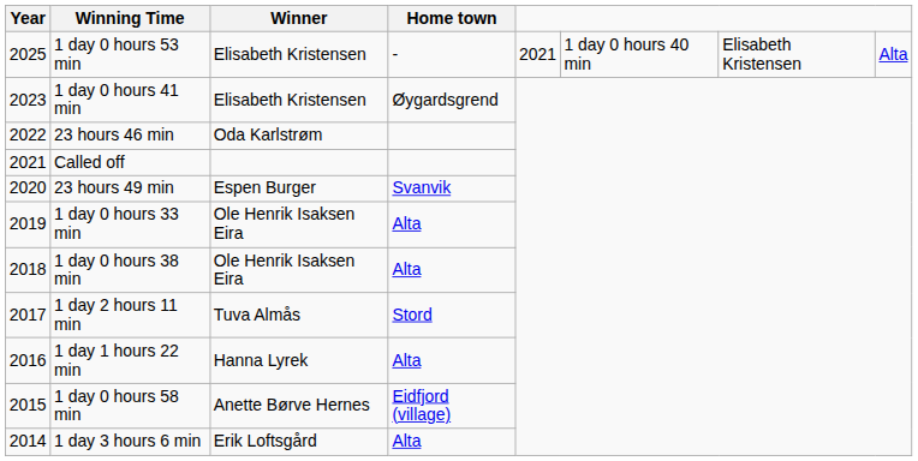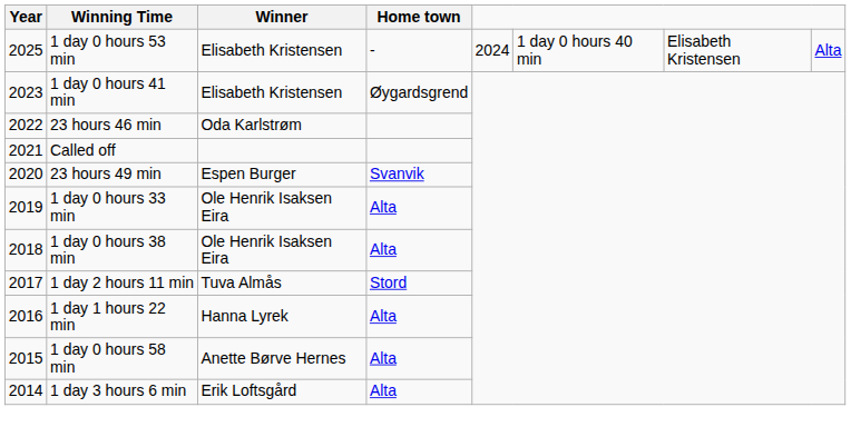1 day 0 hours 53 min | column 5: 2021 -> 2024
1 day 0 hours 58 min | Home town: Eidfjord (village) -> Alta
